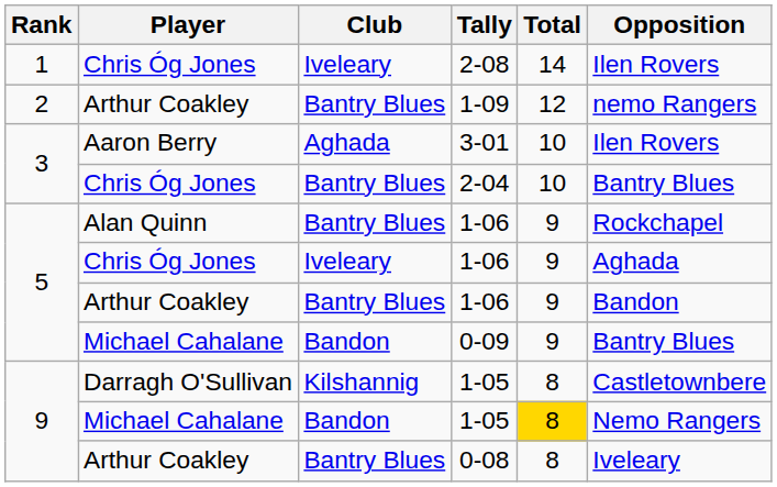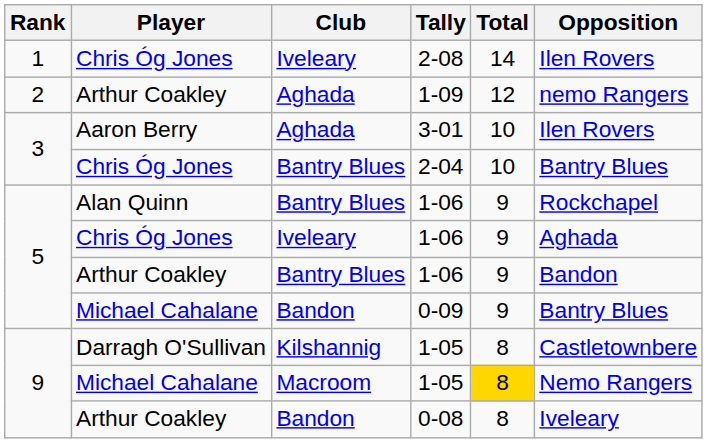1-09 | Club: Bantry Blues -> Aghada
Michael Cahalane / 1-05 | Club: Bandon -> Macroom
0-08 | Club: Bantry Blues -> Bandon
